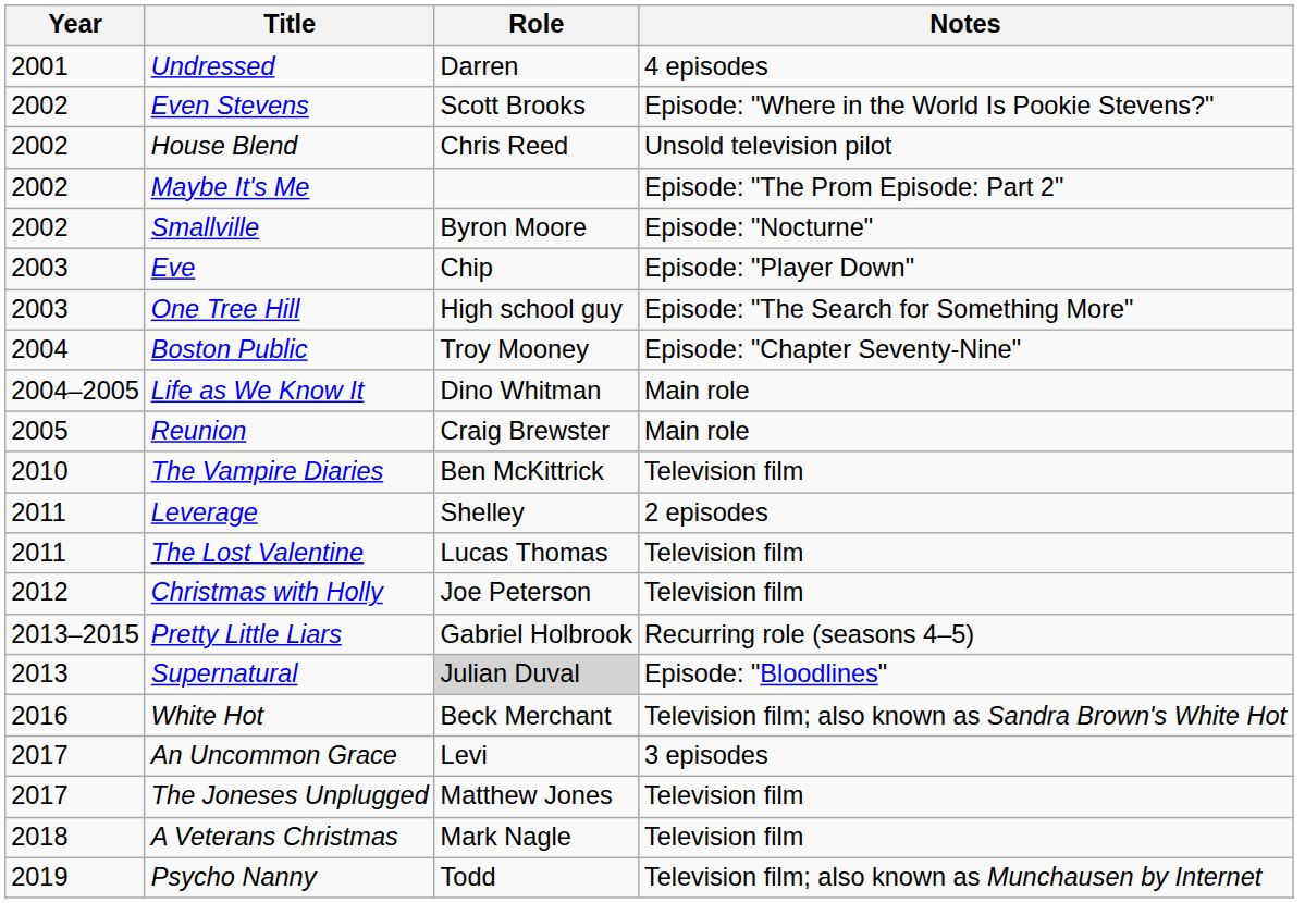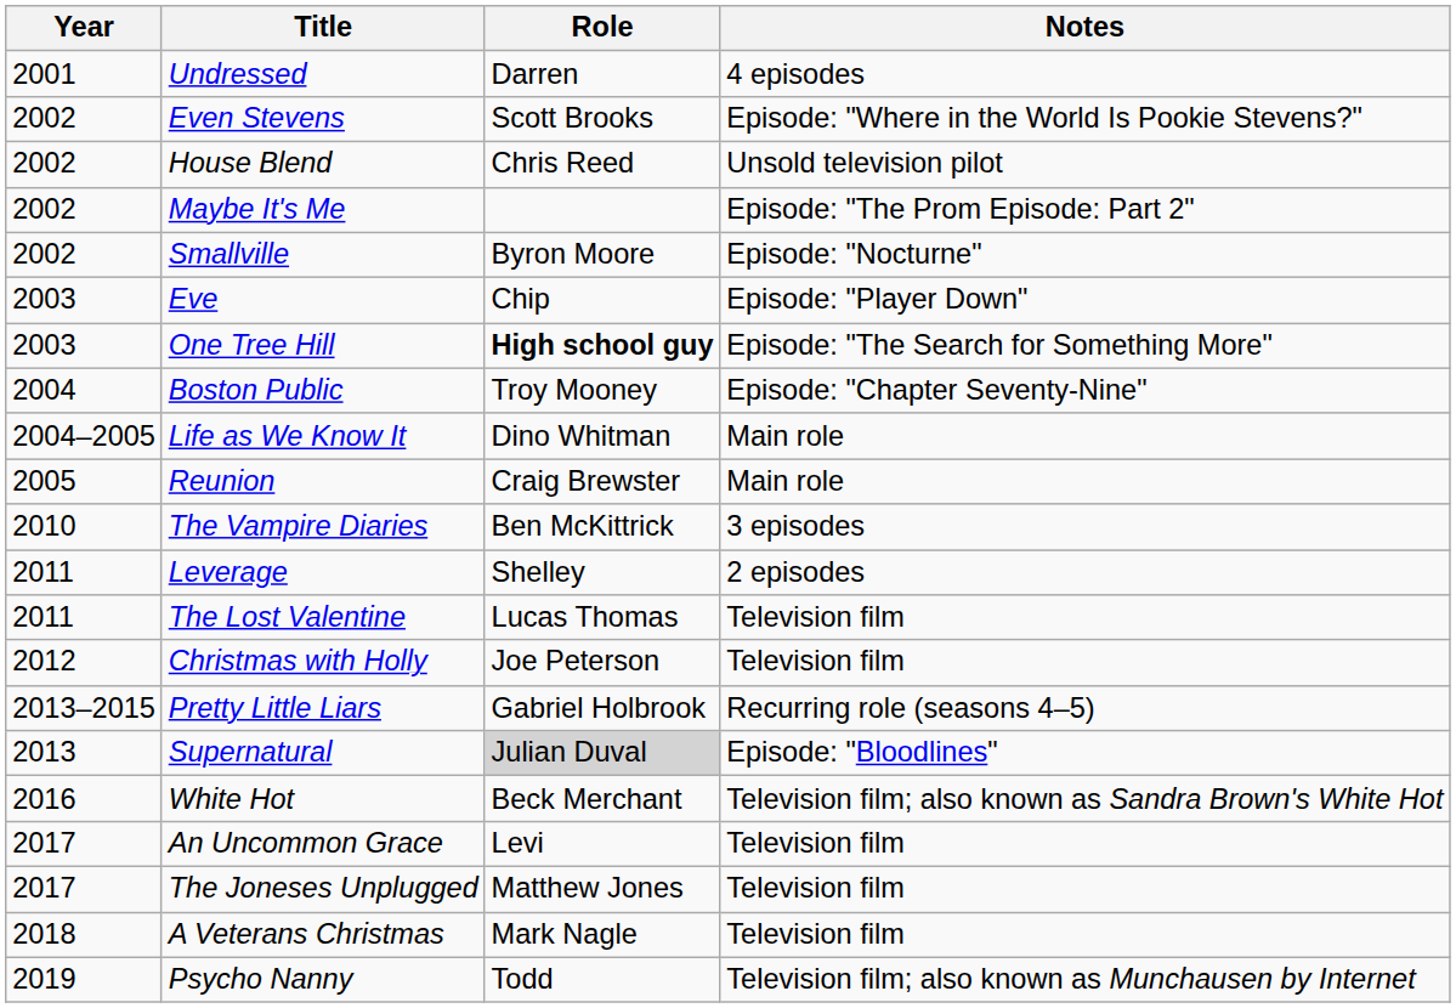One Tree Hill | Role: normal -> bold
The Vampire Diaries | Notes: Television film -> 3 episodes
An Uncommon Grace | Notes: 3 episodes -> Television film
